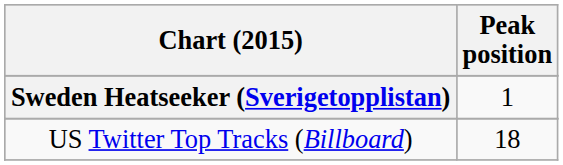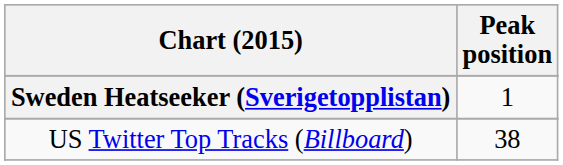US Twitter Top Tracks (Billboard) | Peak position: 18 -> 38
